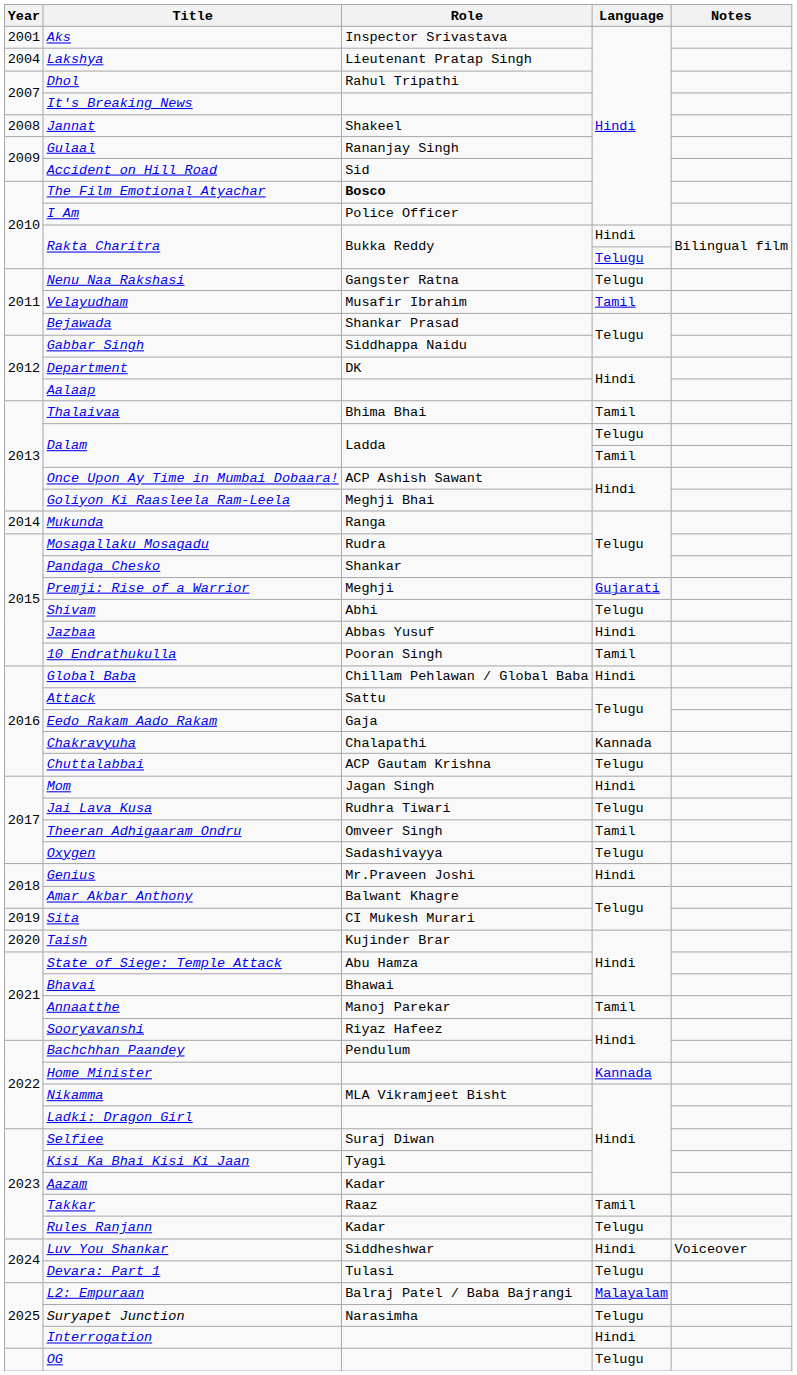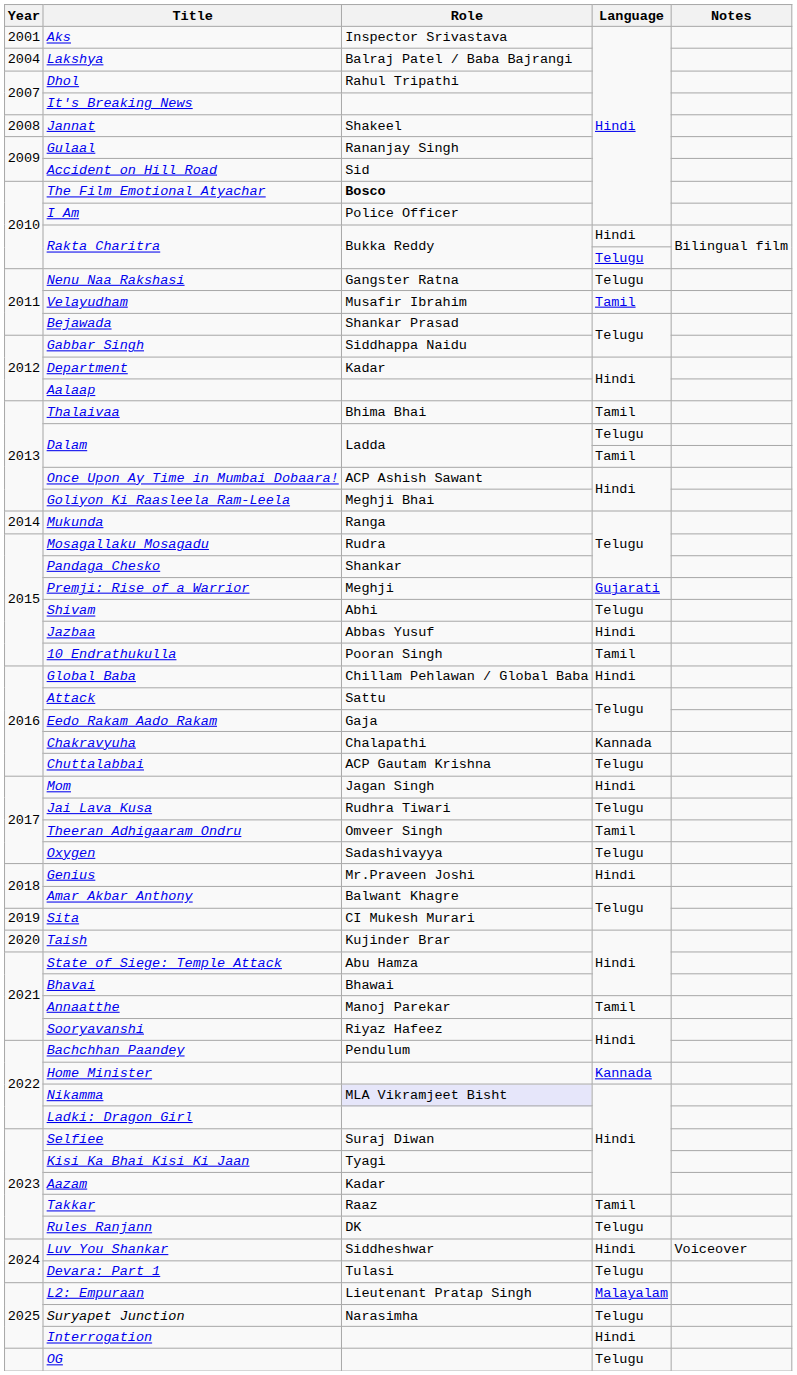Lakshya | Role: Lieutenant Pratap Singh -> Balraj Patel / Baba Bajrangi
Department | Role: DK -> Kadar
Nikamma | Role: no background -> lavender background
Rules Ranjann | Role: Kadar -> DK
L2: Empuraan | Role: Balraj Patel / Baba Bajrangi -> Lieutenant Pratap Singh
